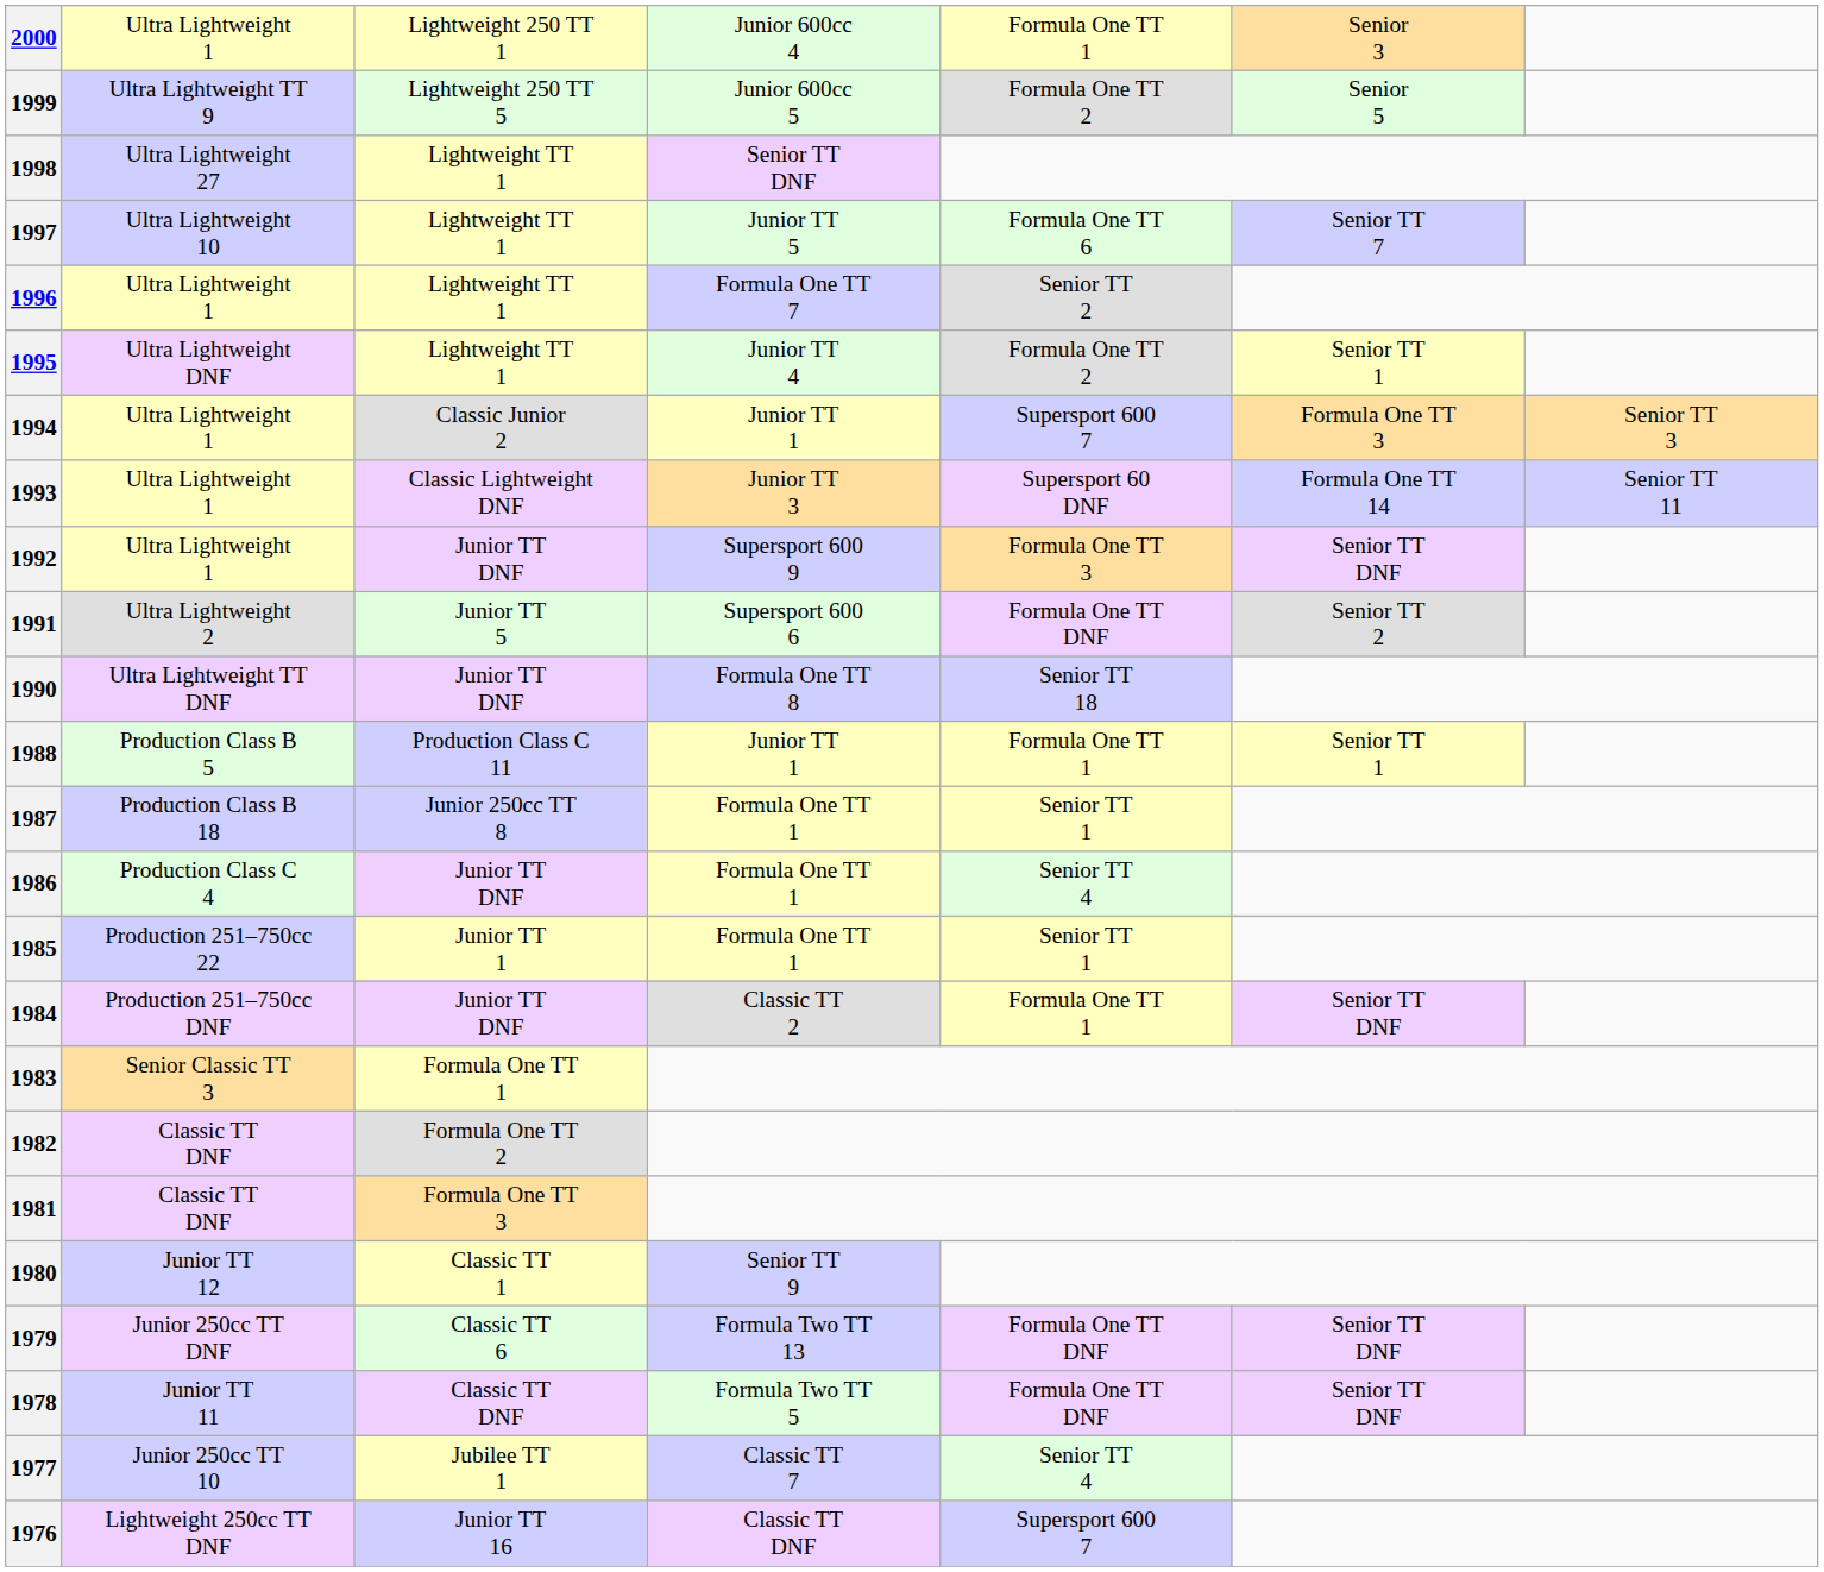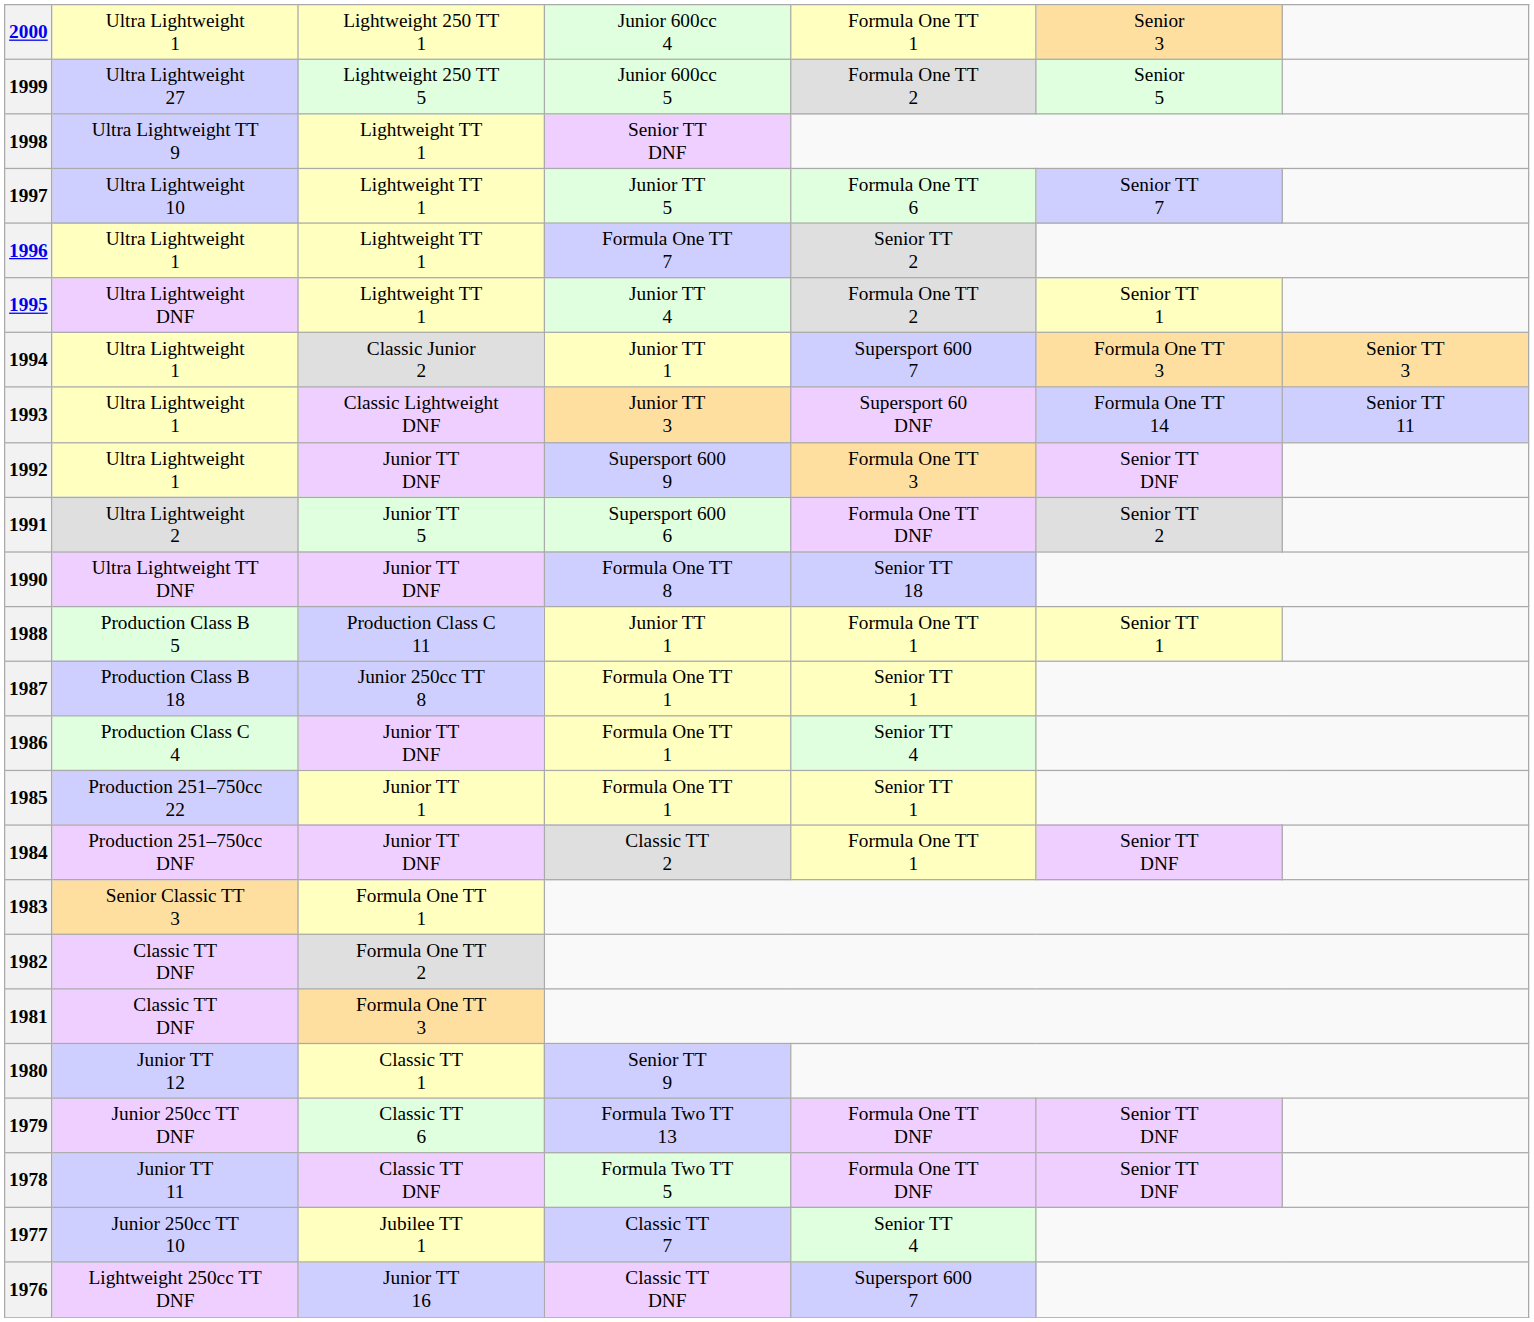1999 | column 2: Ultra Lightweight TT 9 -> Ultra Lightweight 27
1998 | column 2: Ultra Lightweight 27 -> Ultra Lightweight TT 9
